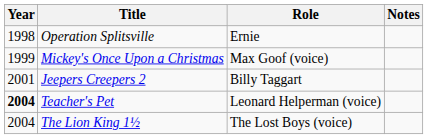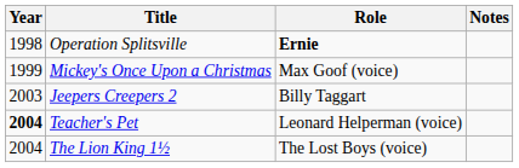Operation Splitsville | Role: normal -> bold
Jeepers Creepers 2 | Year: 2001 -> 2003
